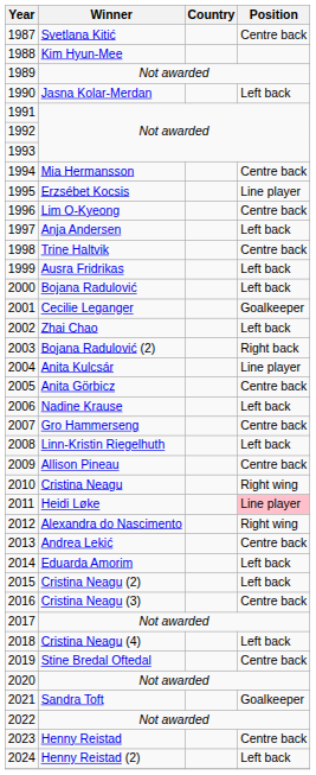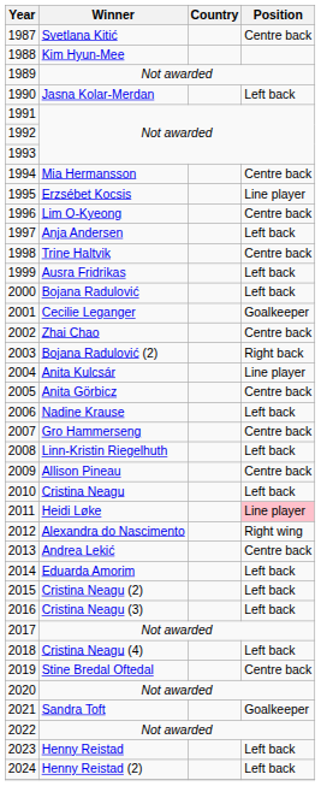2002 | Position: Left back -> Centre back
2010 | Position: Right wing -> Left back
2016 | Position: Centre back -> Left back
2023 | Position: Centre back -> Left back
